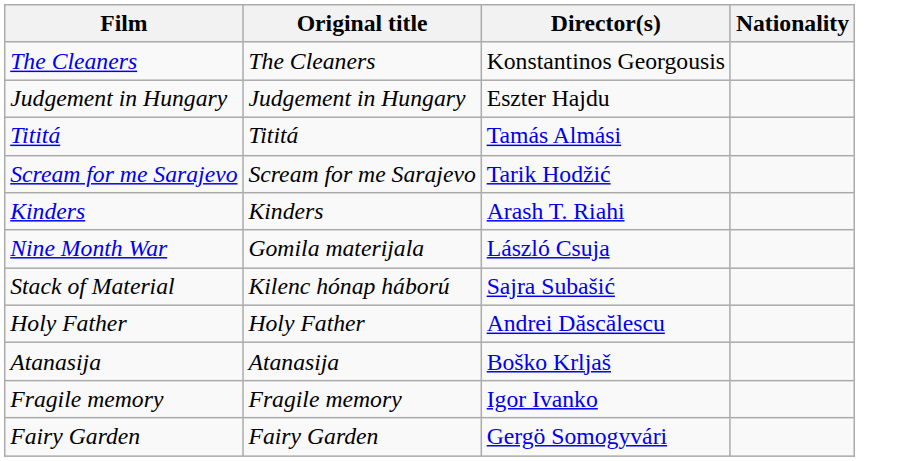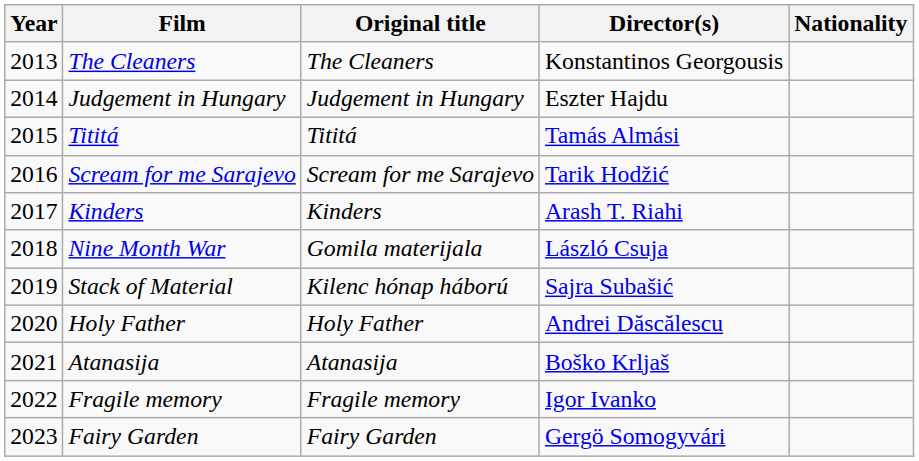+ column: Year | 2013 | 2014 | 2015 | 2016 | 2017 | 2018 | 2019 | 2020 | 2021 | 2022 | 2023
